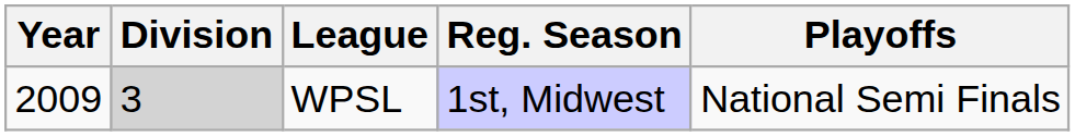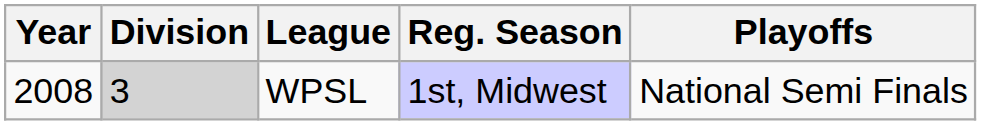WPSL | Year: 2009 -> 2008
